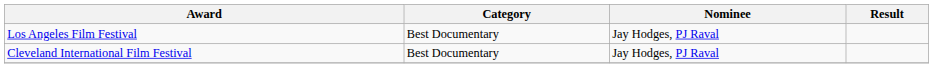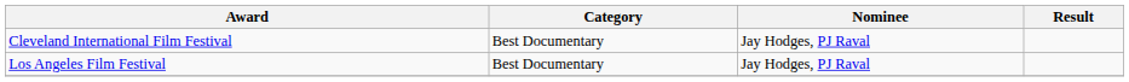rows swapped: Cleveland International Film Festival <-> Los Angeles Film Festival
